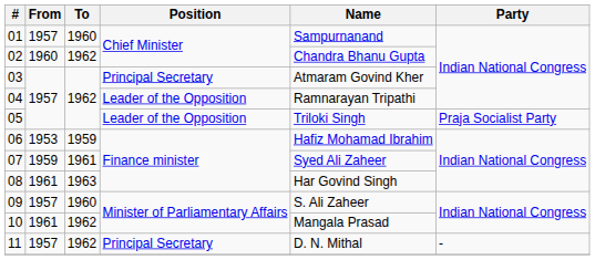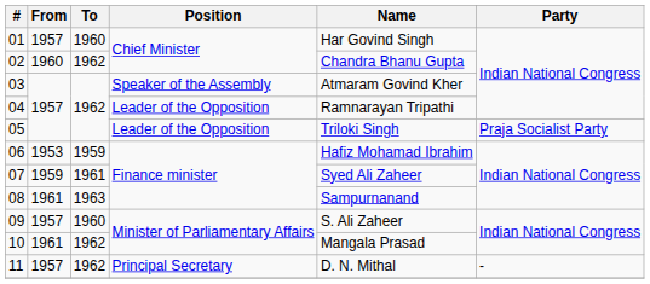01 | Name: Sampurnanand -> Har Govind Singh
03 | Position: Principal Secretary -> Speaker of the Assembly
08 | Name: Har Govind Singh -> Sampurnanand
